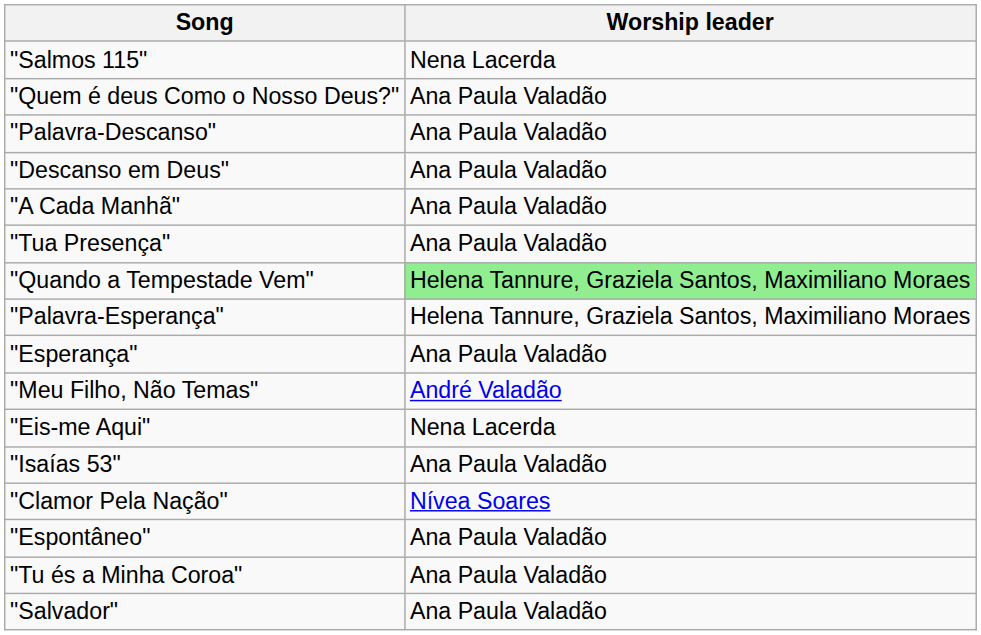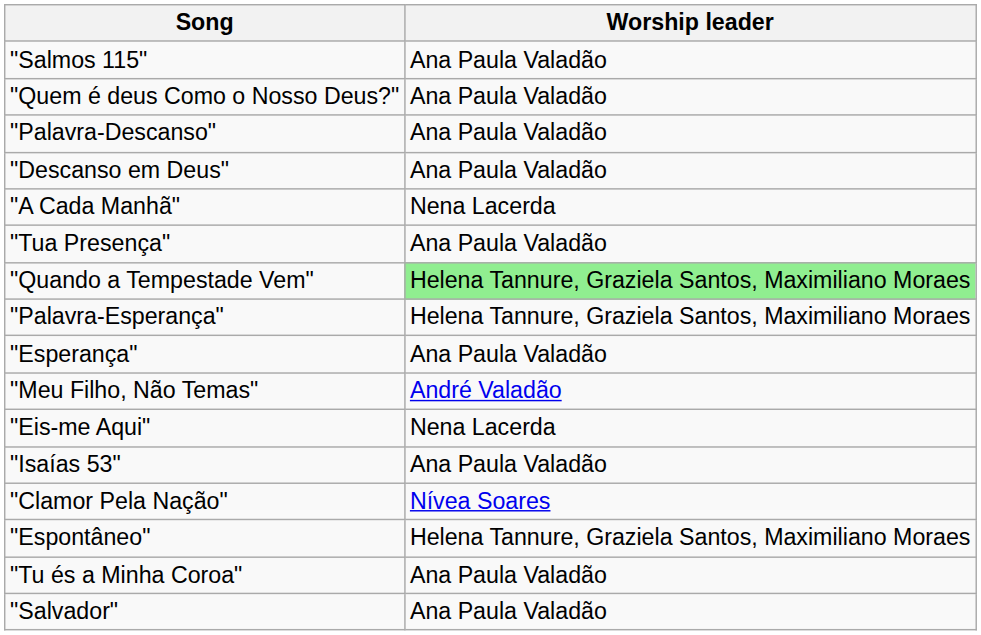"Salmos 115" | Worship leader: Nena Lacerda -> Ana Paula Valadão
"A Cada Manhã" | Worship leader: Ana Paula Valadão -> Nena Lacerda
"Espontâneo" | Worship leader: Ana Paula Valadão -> Helena Tannure, Graziela Santos, Maximiliano Moraes
